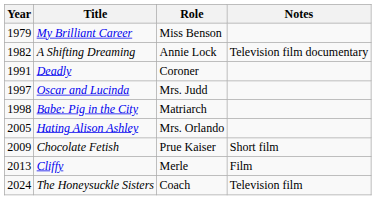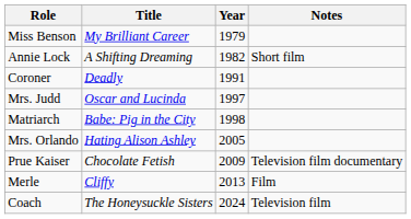columns swapped: Year <-> Role
A Shifting Dreaming | Notes: Television film documentary -> Short film
Chocolate Fetish | Notes: Short film -> Television film documentary
